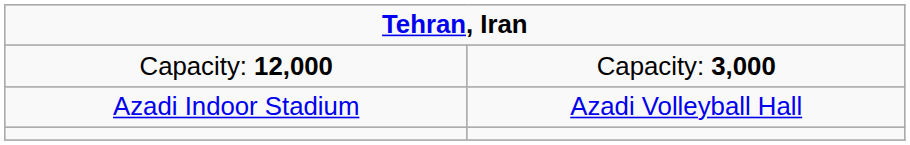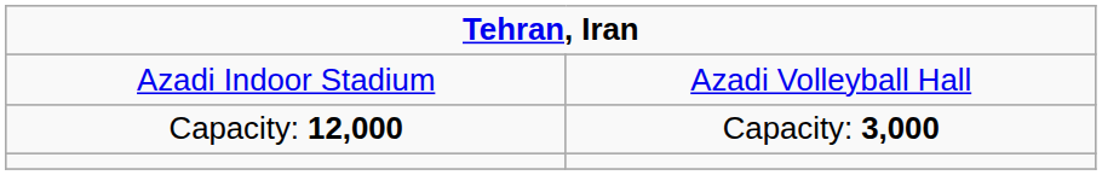rows swapped: Azadi Indoor Stadium <-> Capacity: 12,000
